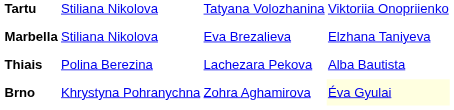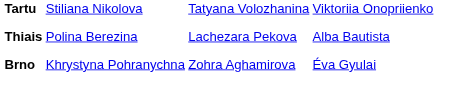- row: Marbella | Stiliana Nikolova | Eva Brezalieva | Elzhana Taniyeva
Brno | column 4: lightyellow background -> no background
